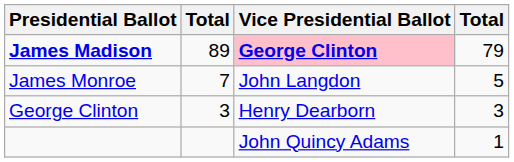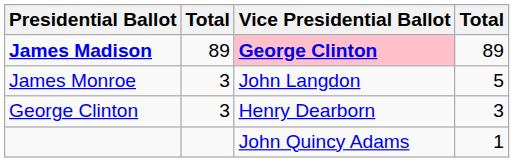James Madison | column 4: 79 -> 89
James Monroe | column 2: 7 -> 3
